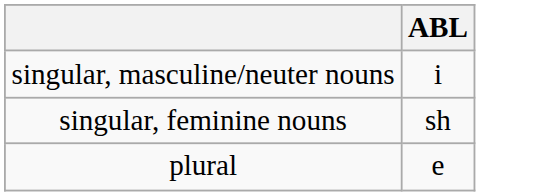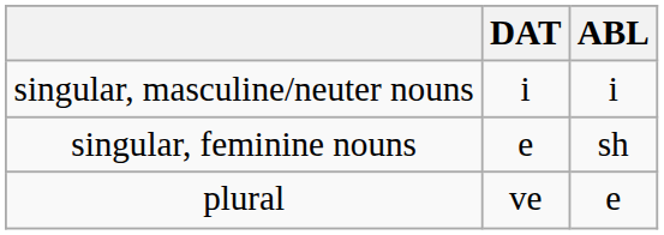+ column: DAT | i | e | ve
